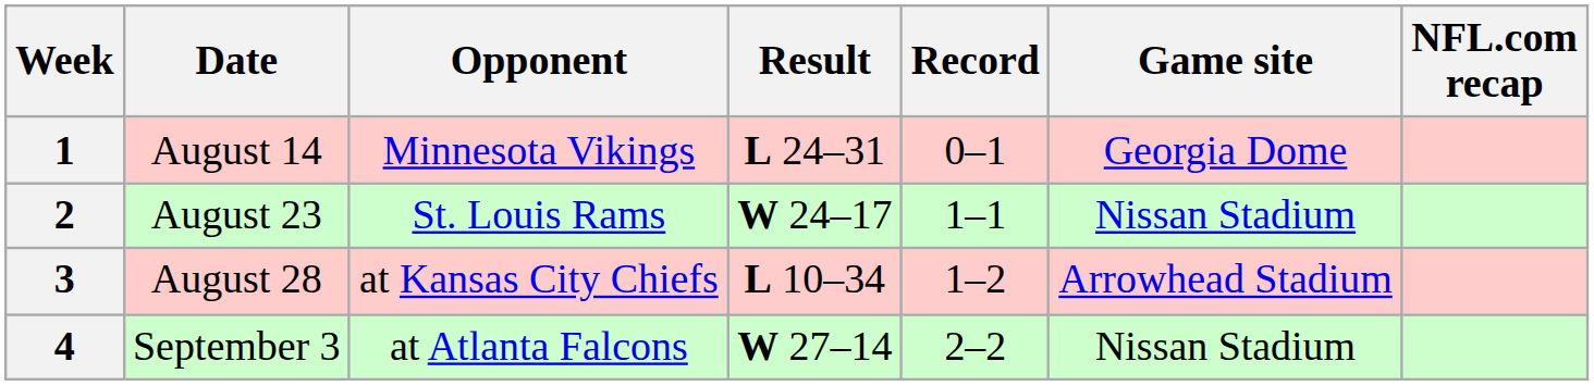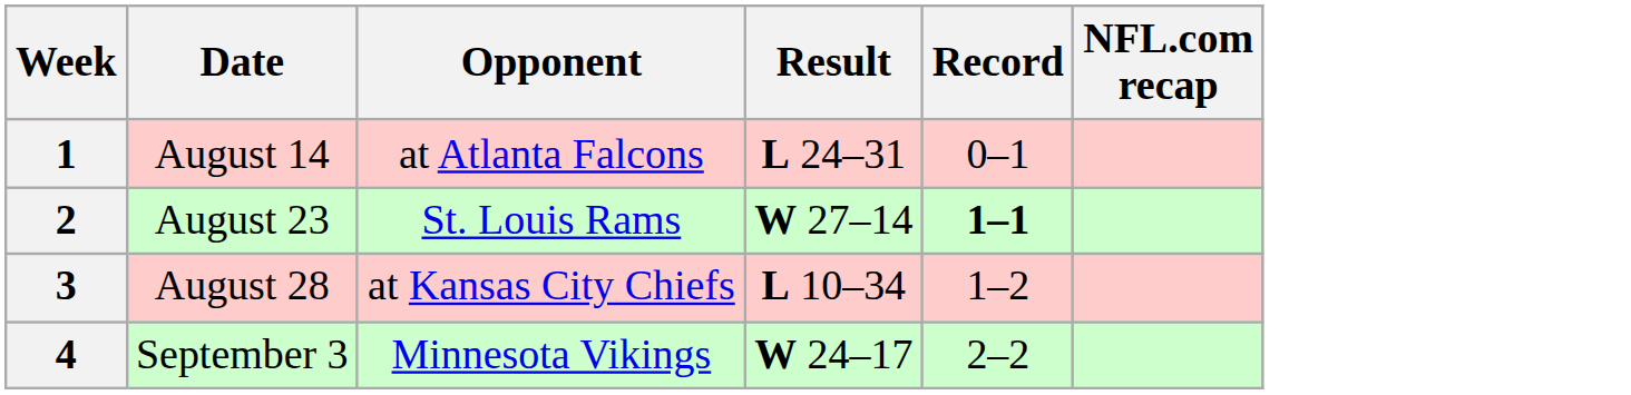- column: Game site | Georgia Dome | Nissan Stadium | Arrowhead Stadium | Nissan Stadium
1 | Opponent: Minnesota Vikings -> at Atlanta Falcons
2 | Result: W 24–17 -> W 27–14
2 | Record: normal -> bold
4 | Opponent: at Atlanta Falcons -> Minnesota Vikings
4 | Result: W 27–14 -> W 24–17
